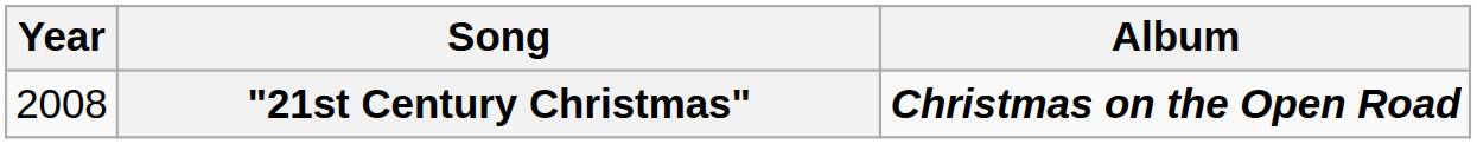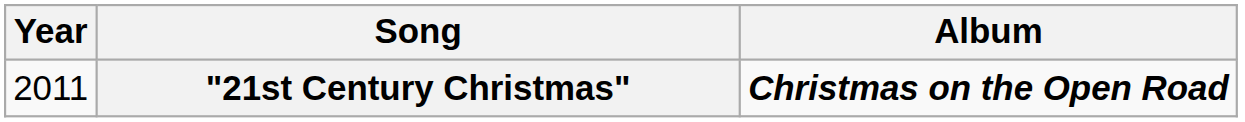"21st Century Christmas" | Year: 2008 -> 2011
